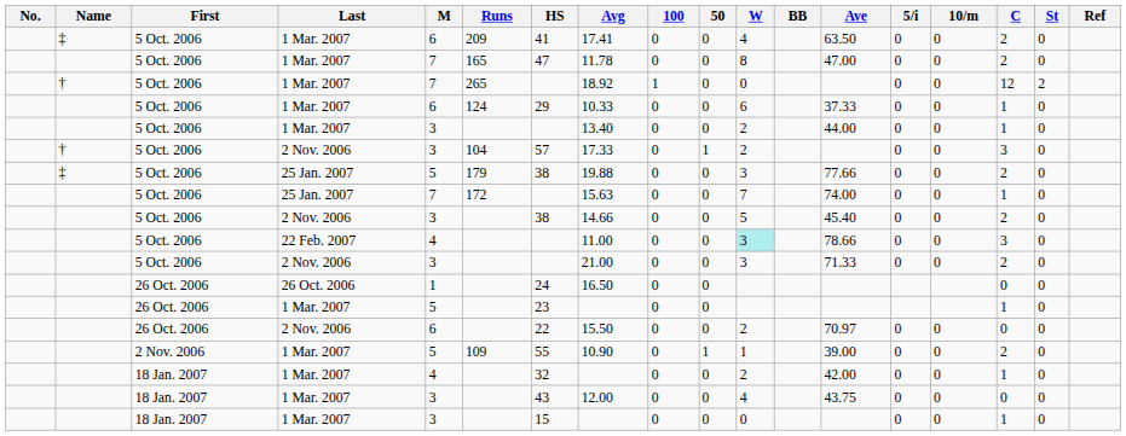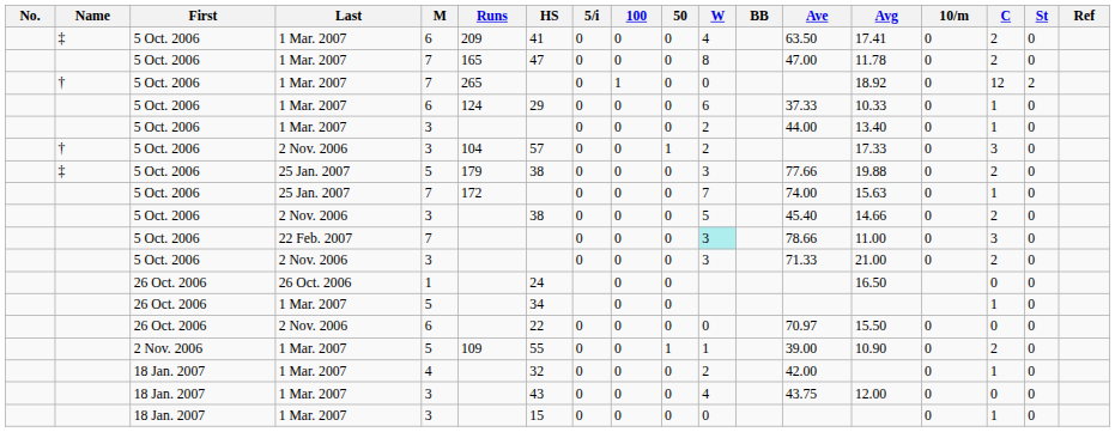columns swapped: Avg <-> 5/i
22 Feb. 2007 | M: 4 -> 7
26 Oct. 2006 / 1 Mar. 2007 | HS: 23 -> 34
26 Oct. 2006 / 2 Nov. 2006 | W: 2 -> 0
